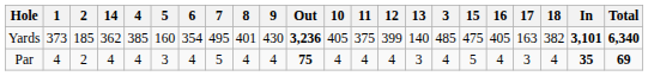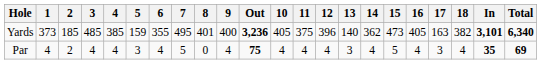columns swapped: 3 <-> 14
Yards | 5: 160 -> 159
Yards | 6: 354 -> 355
Yards | 9: 430 -> 400
Yards | 12: 399 -> 396
Yards | 15: 475 -> 473
Par | 8: 4 -> 0
